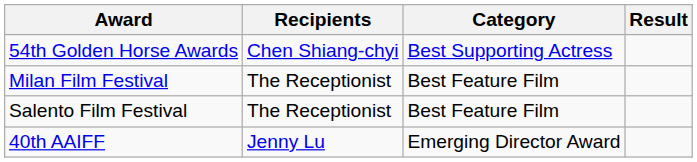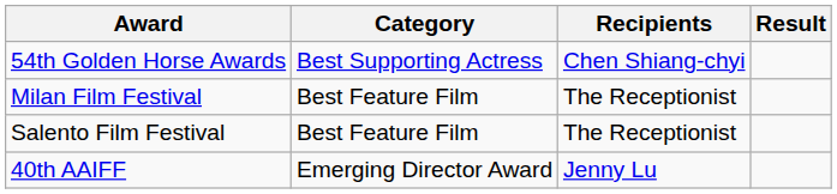columns swapped: Category <-> Recipients
